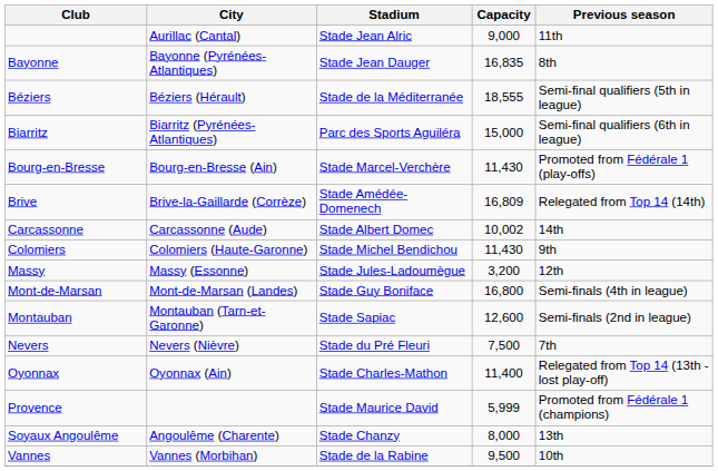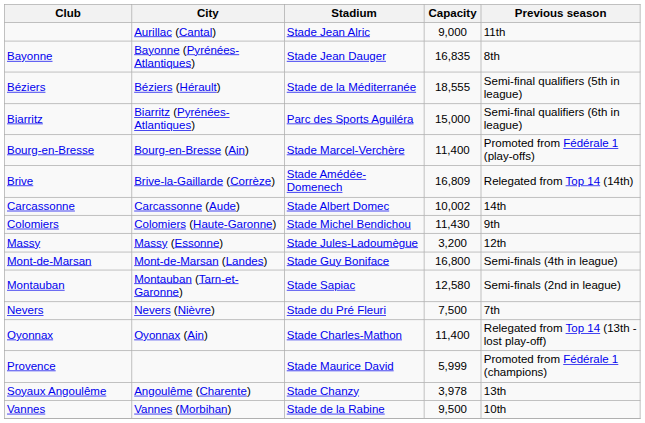Bourg-en-Bresse | Capacity: 11,430 -> 11,400
Montauban | Capacity: 12,600 -> 12,580
Soyaux Angoulême | Capacity: 8,000 -> 3,978
